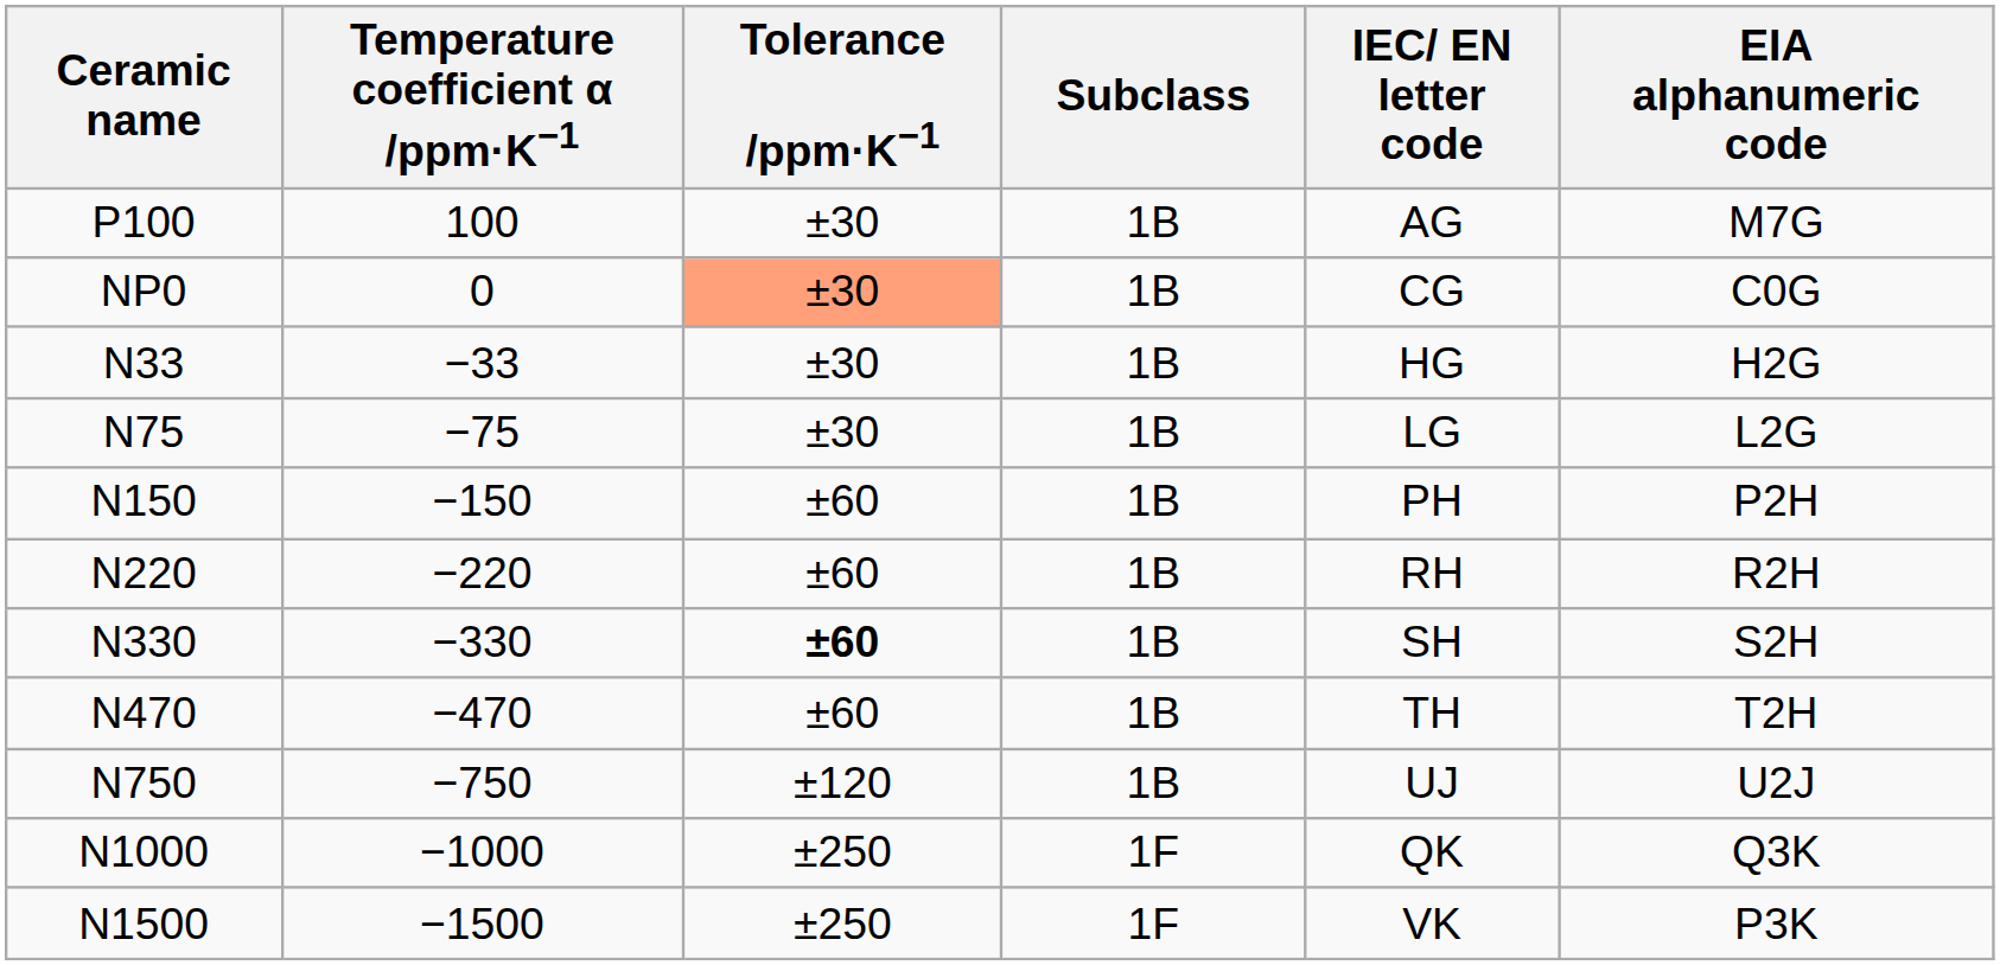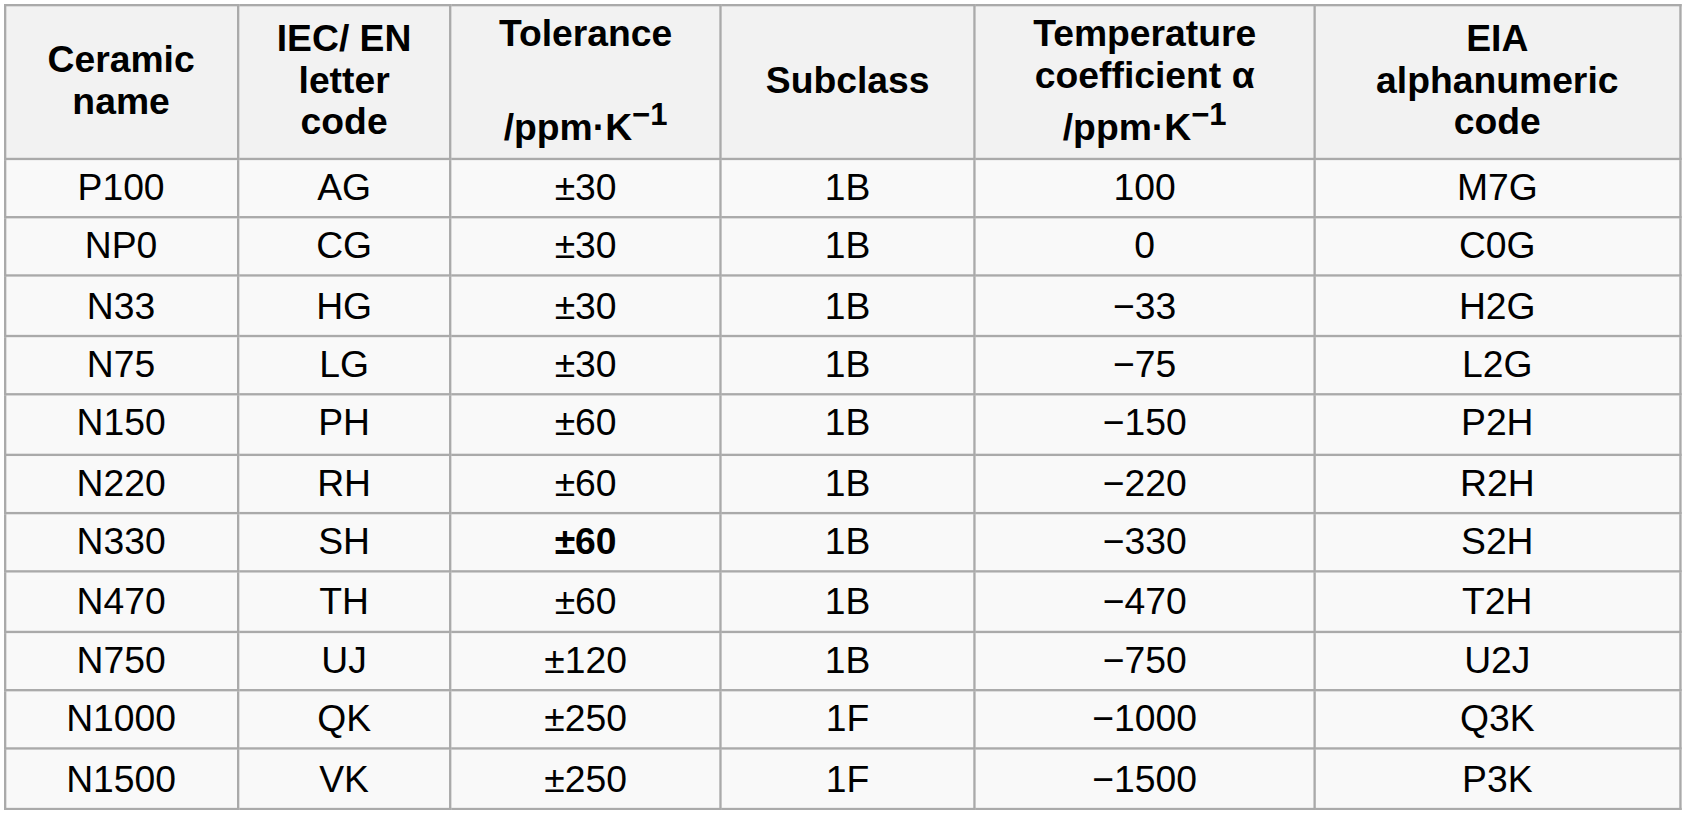columns swapped: Temperature coefficient α /ppm·K−1 <-> IEC/ EN letter code
NP0 | Tolerance /ppm·K−1: lightsalmon background -> no background
